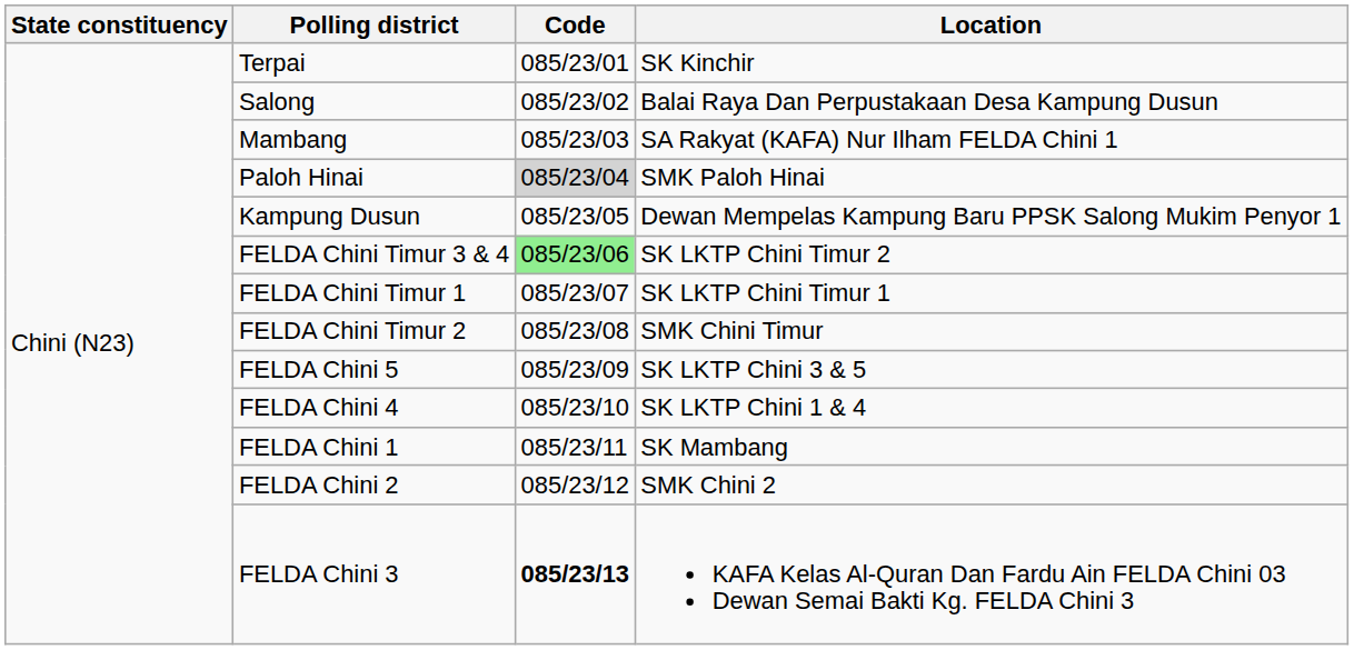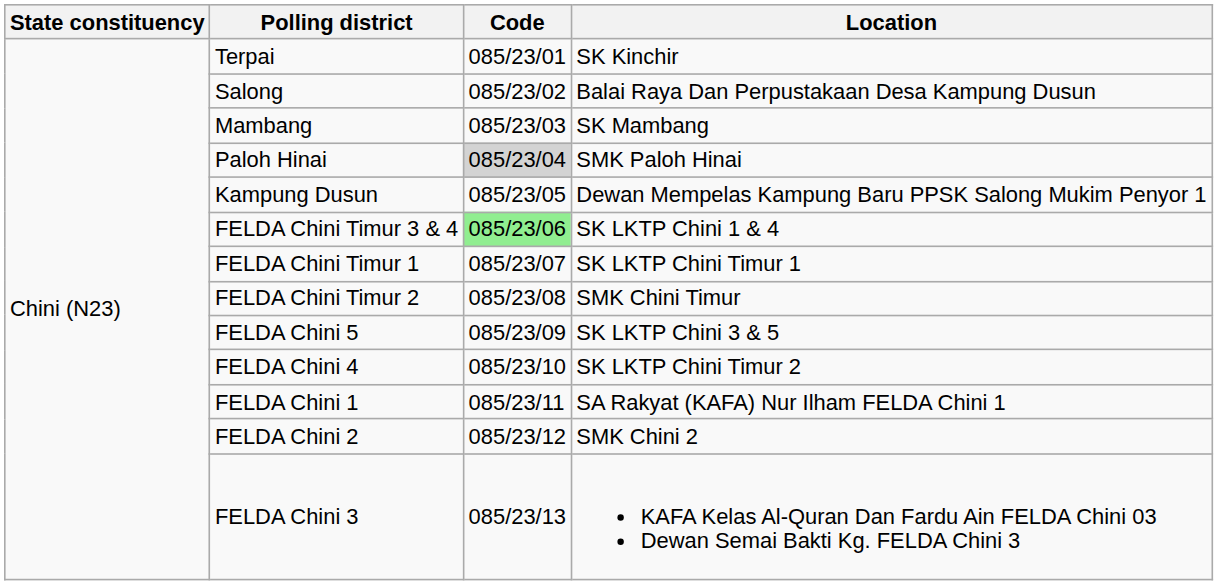Mambang | Location: SA Rakyat (KAFA) Nur Ilham FELDA Chini 1 -> SK Mambang
FELDA Chini Timur 3 & 4 | Location: SK LKTP Chini Timur 2 -> SK LKTP Chini 1 & 4
FELDA Chini 4 | Location: SK LKTP Chini 1 & 4 -> SK LKTP Chini Timur 2
FELDA Chini 1 | Location: SK Mambang -> SA Rakyat (KAFA) Nur Ilham FELDA Chini 1
FELDA Chini 3 | Code: bold -> normal
